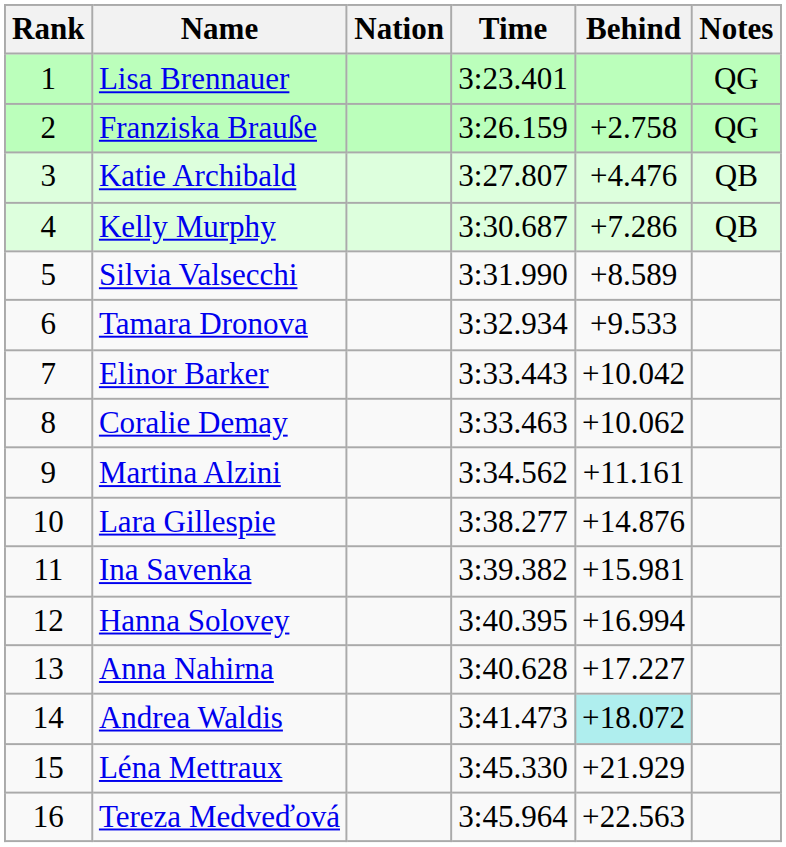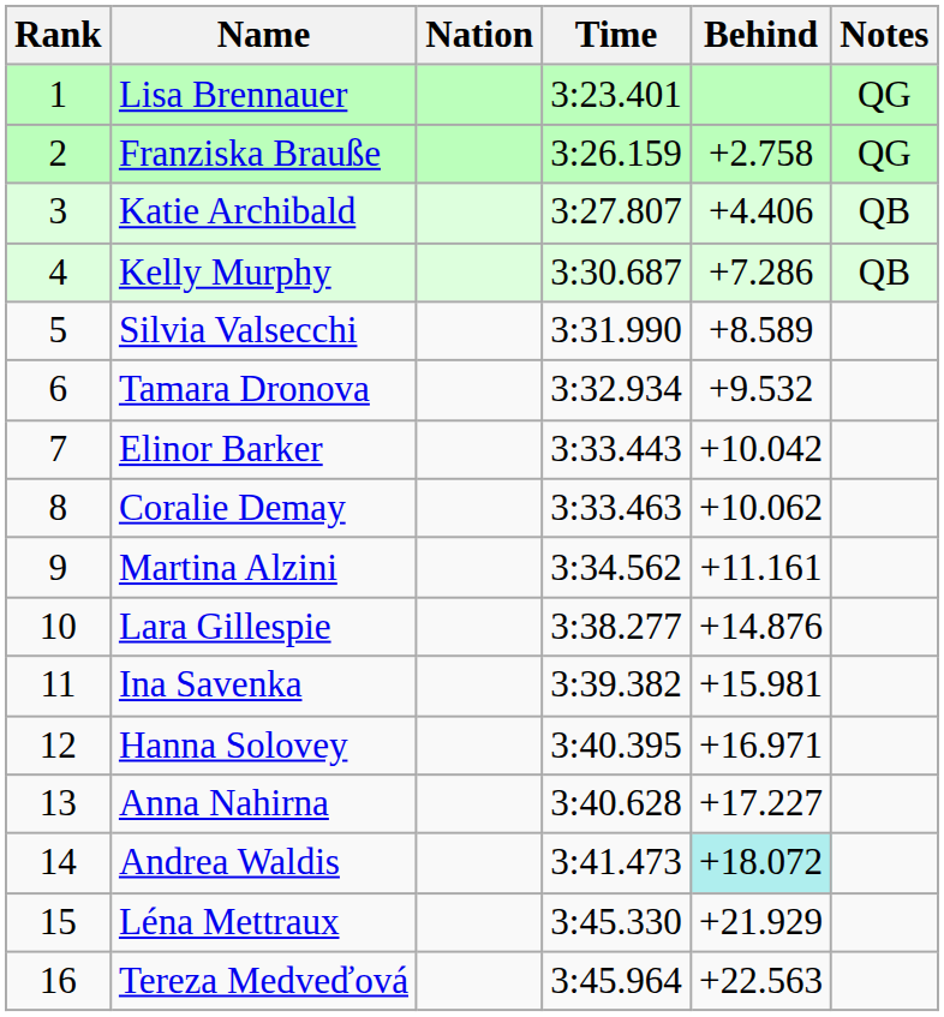Katie Archibald | Behind: +4.476 -> +4.406
Tamara Dronova | Behind: +9.533 -> +9.532
Hanna Solovey | Behind: +16.994 -> +16.971
